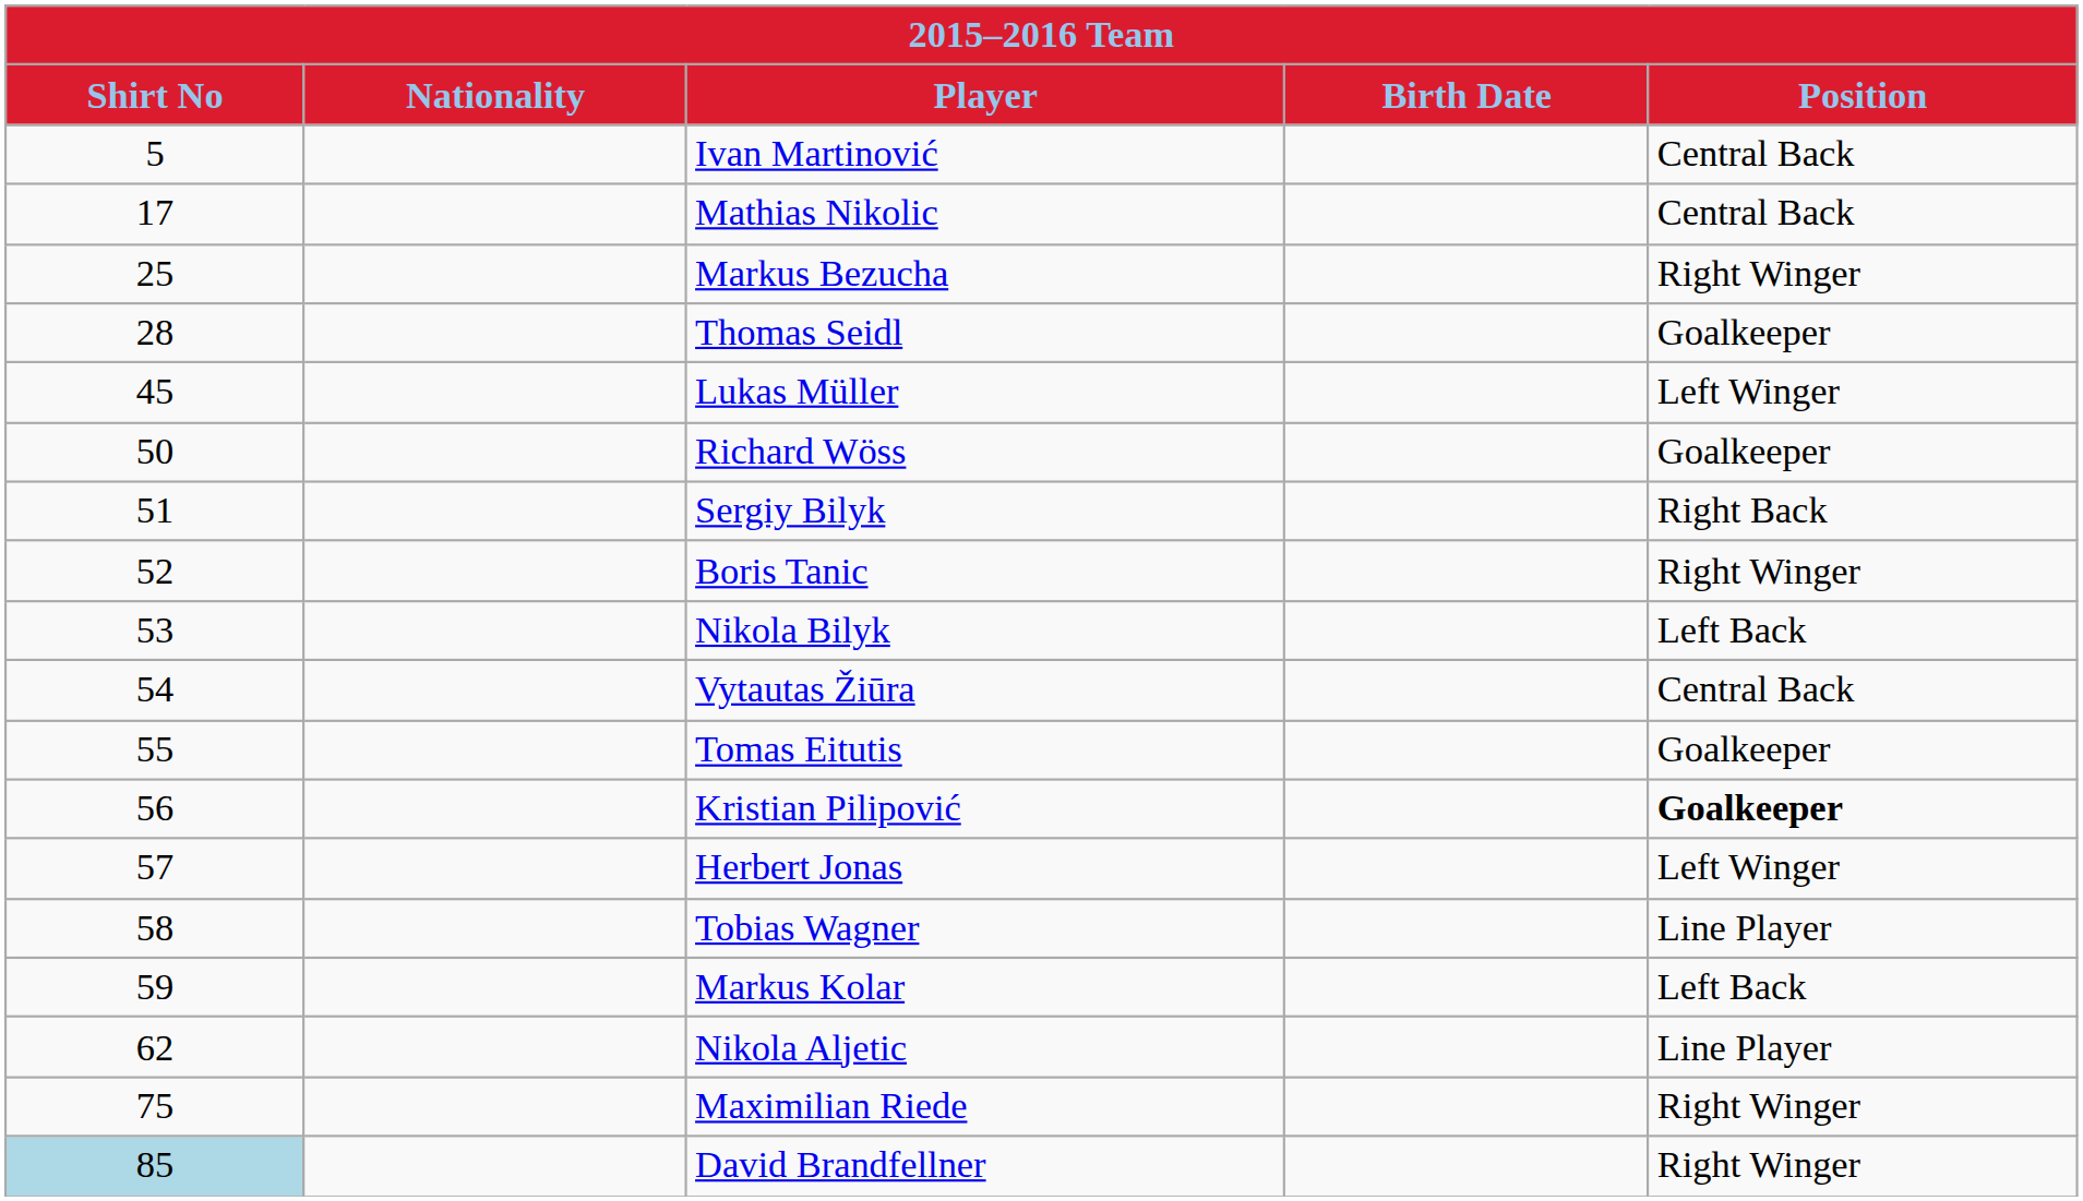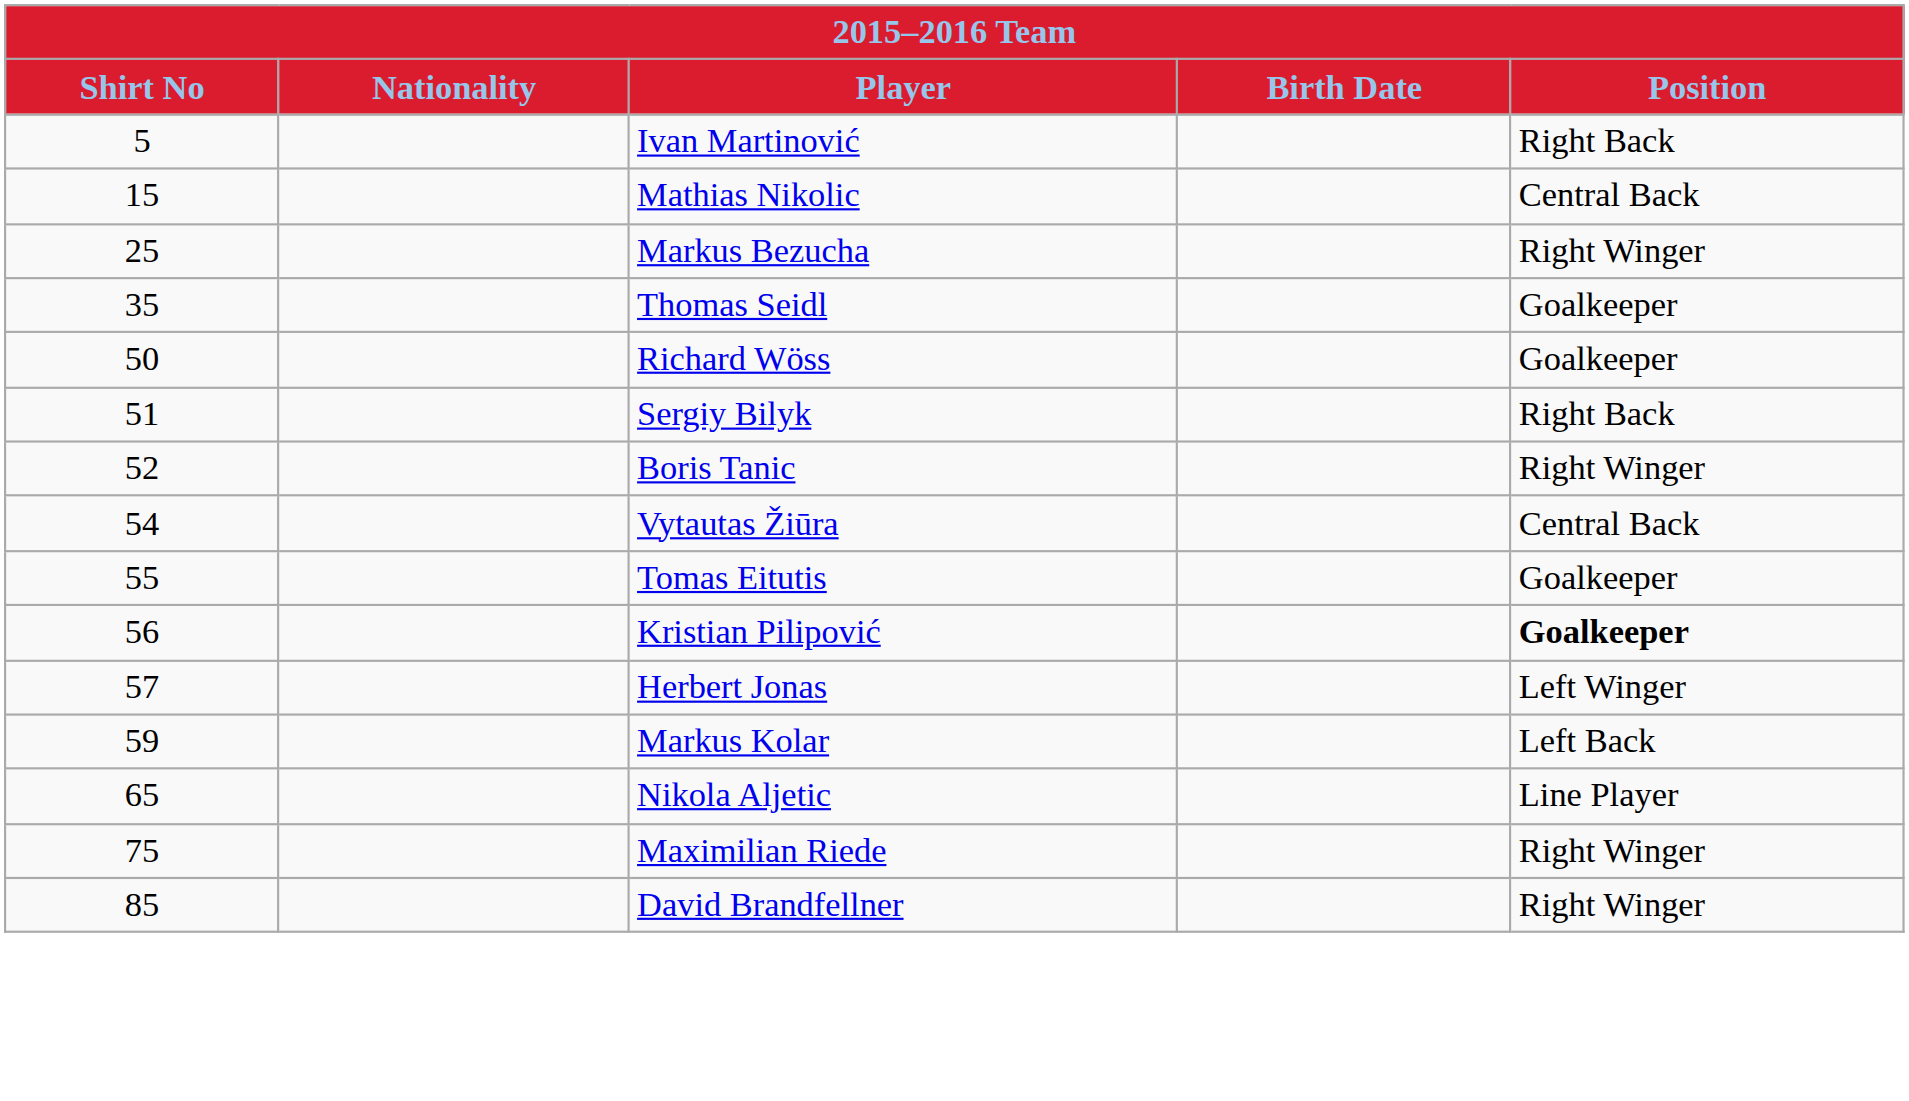Ivan Martinović | Position: Central Back -> Right Back
Mathias Nikolic | Shirt No: 17 -> 15
Thomas Seidl | Shirt No: 28 -> 35
- row: 45 | Lukas Müller | Left Winger
- row: 53 | Nikola Bilyk | Left Back
- row: 58 | Tobias Wagner | Line Player
Nikola Aljetic | Shirt No: 62 -> 65
David Brandfellner | Shirt No: lightblue background -> no background
